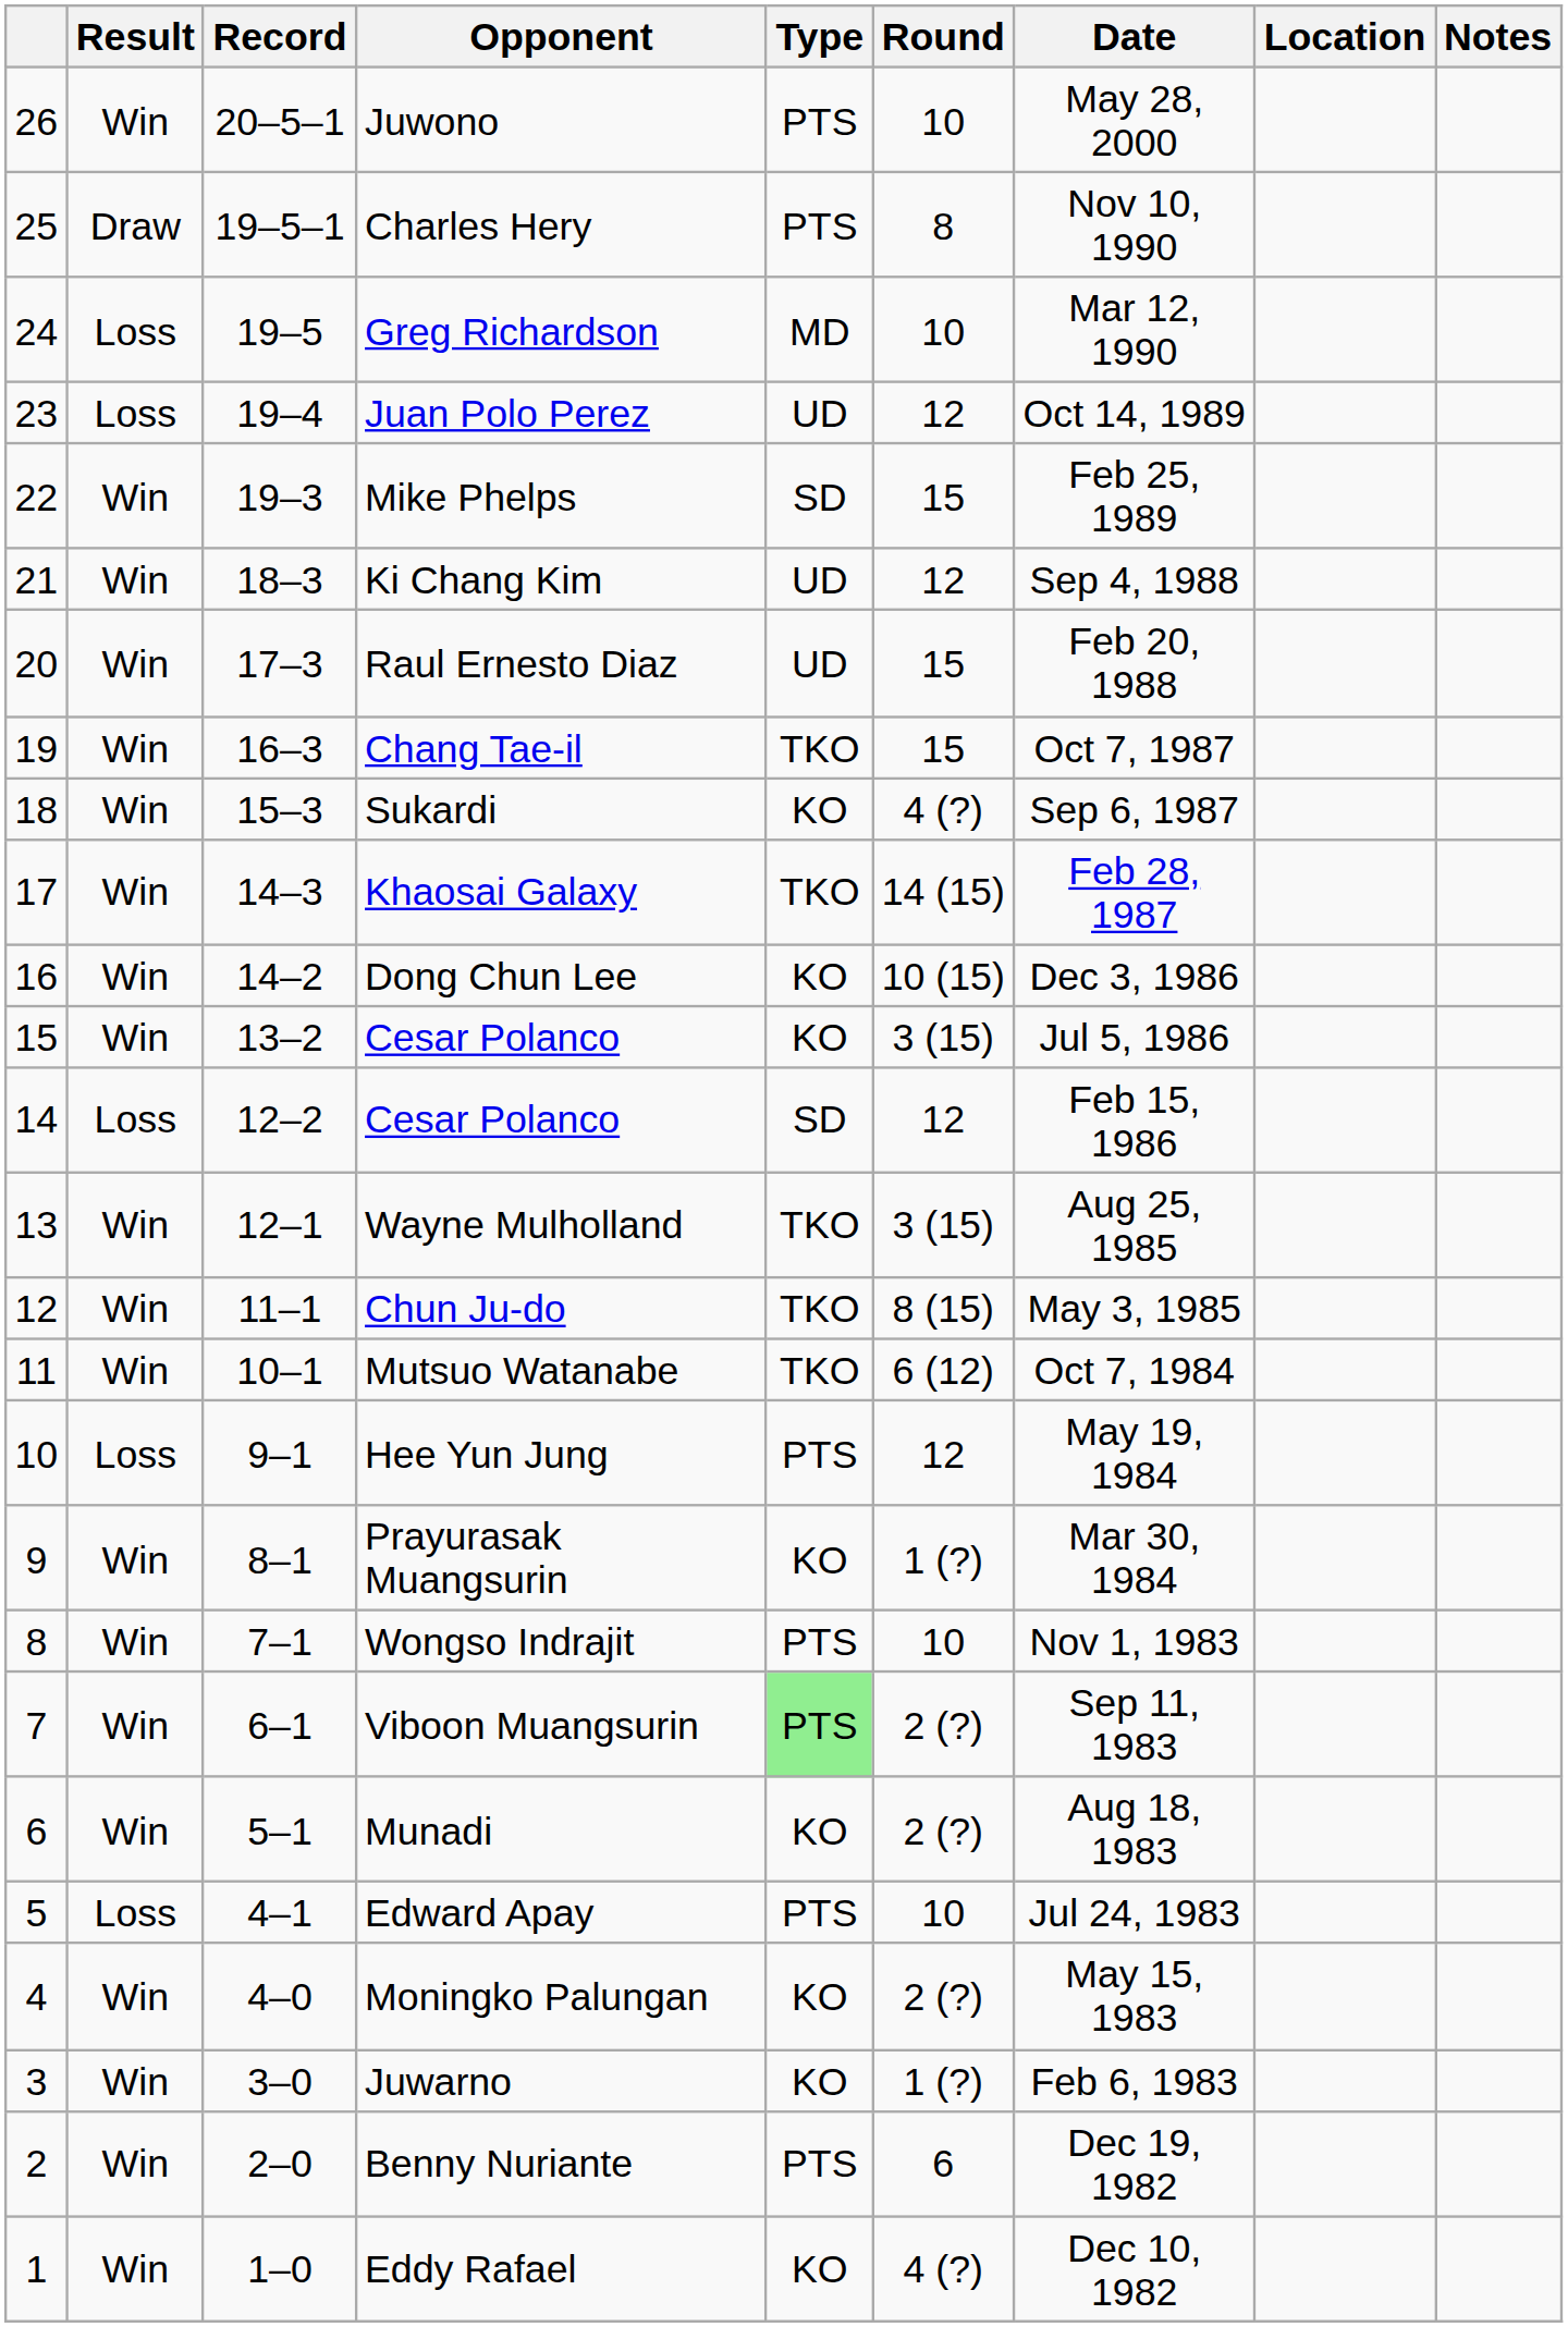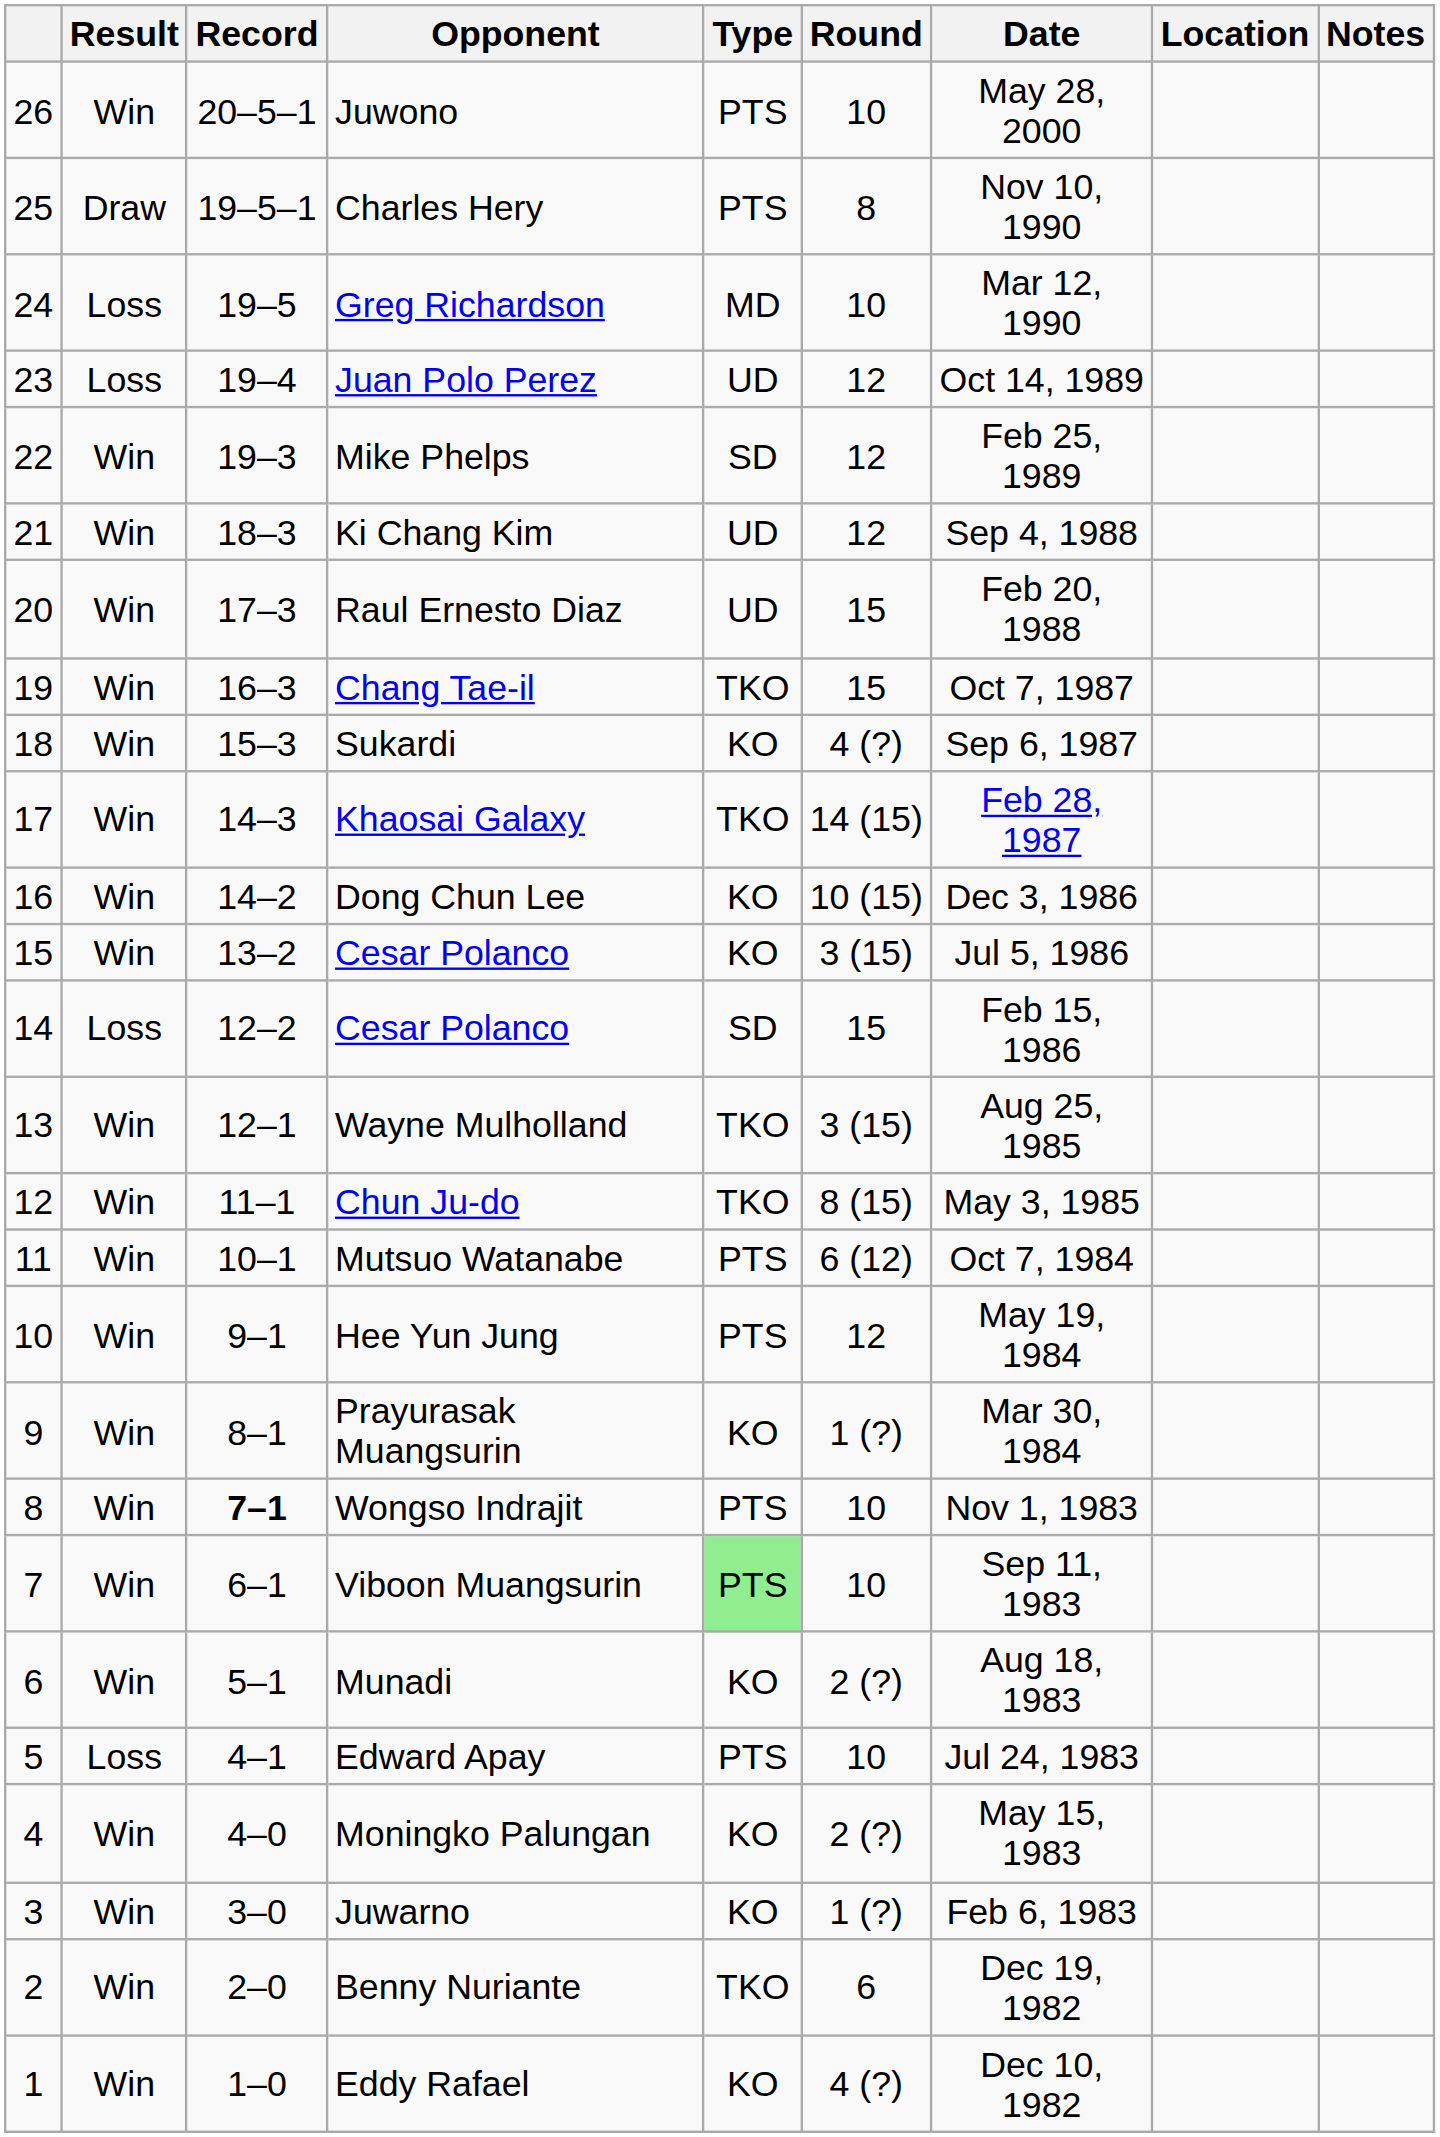Mike Phelps | Round: 15 -> 12
14 / Cesar Polanco | Round: 12 -> 15
Mutsuo Watanabe | Type: TKO -> PTS
Hee Yun Jung | Result: Loss -> Win
Wongso Indrajit | Record: normal -> bold
Viboon Muangsurin | Round: 2 (?) -> 10
Benny Nuriante | Type: PTS -> TKO
